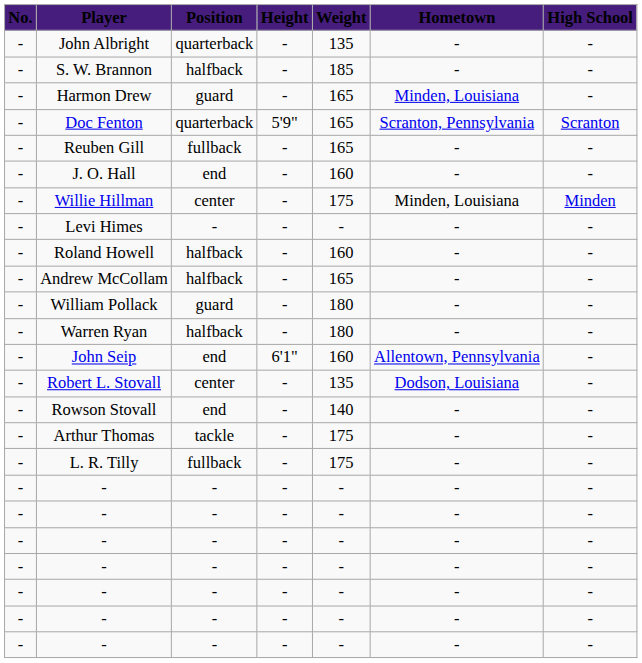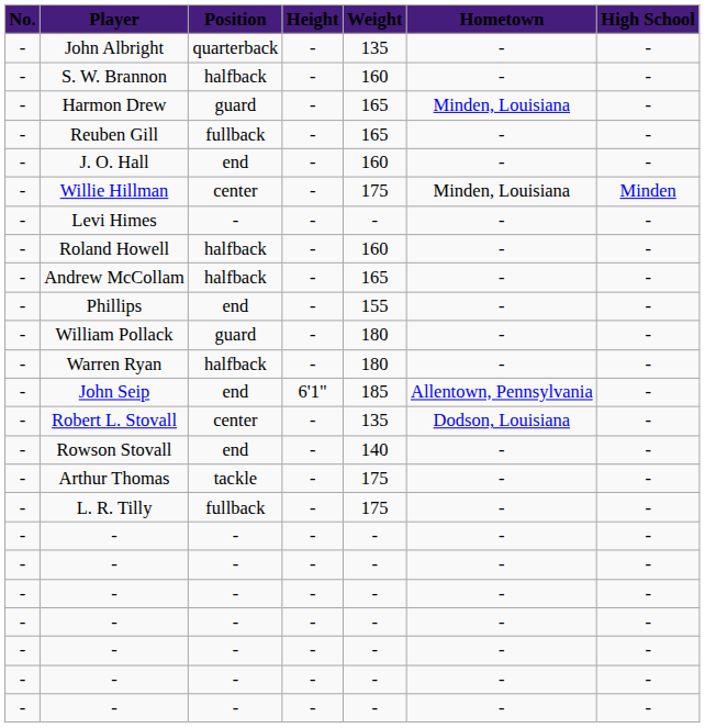S. W. Brannon | Weight: 185 -> 160
- row: - | Doc Fenton | quarterback | 5'9" | 165 | Scranton, Pennsylvania | Scranton
+ row: - | Phillips | end | - | 155 | - | -
John Seip | Weight: 160 -> 185
